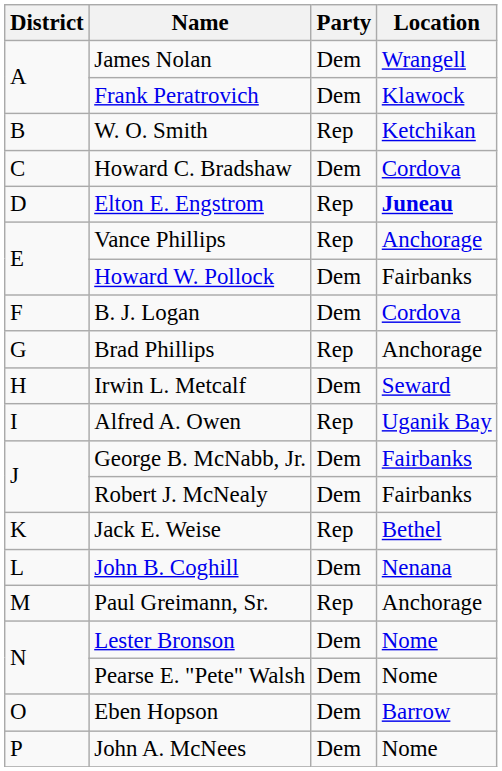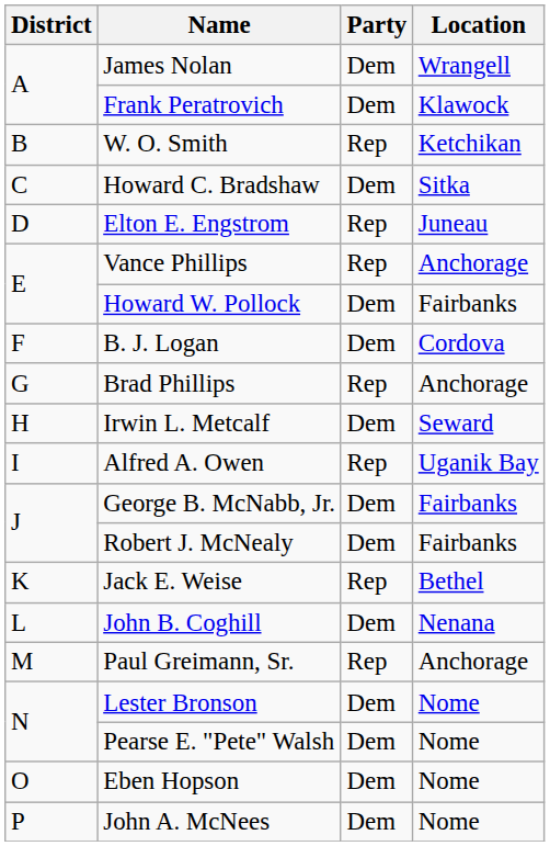Howard C. Bradshaw | Location: Cordova -> Sitka
Elton E. Engstrom | Location: bold -> normal
Eben Hopson | Location: Barrow -> Nome
